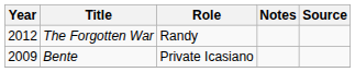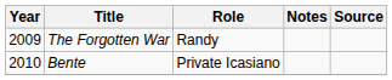The Forgotten War | Year: 2012 -> 2009
Bente | Year: 2009 -> 2010
